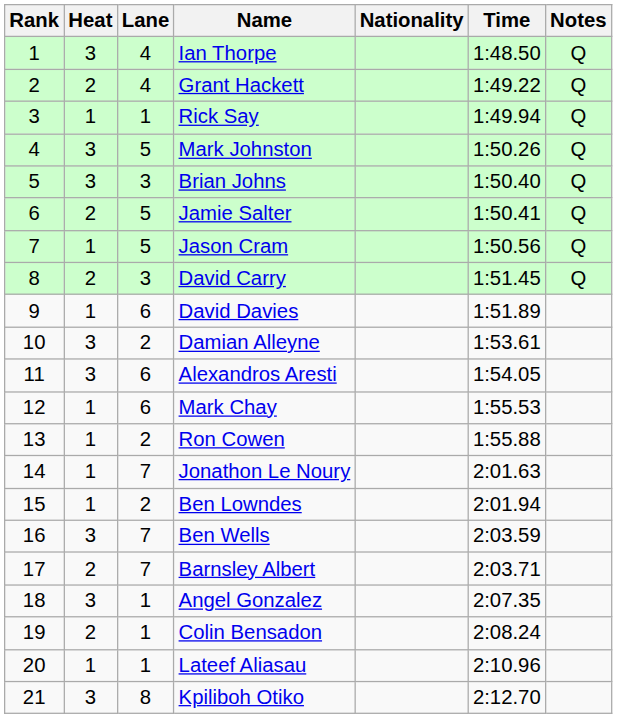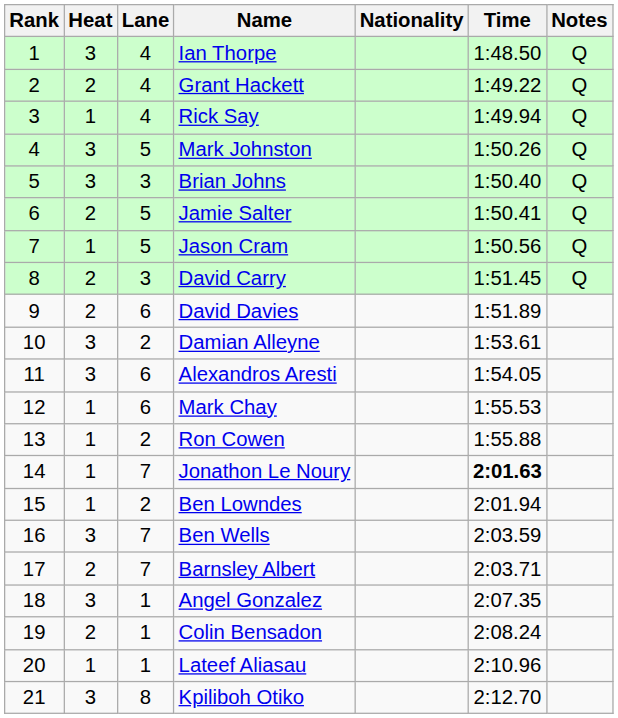Rick Say | Lane: 1 -> 4
David Davies | Heat: 1 -> 2
Jonathon Le Noury | Time: normal -> bold
